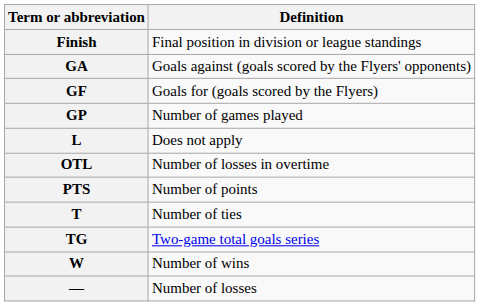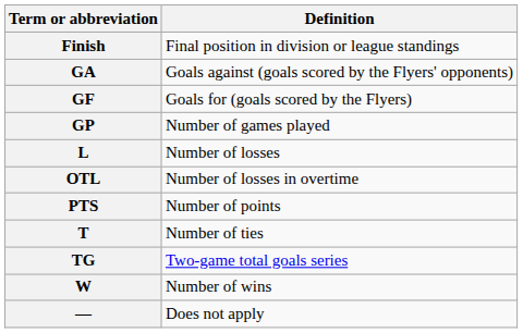L | Definition: Does not apply -> Number of losses
— | Definition: Number of losses -> Does not apply
